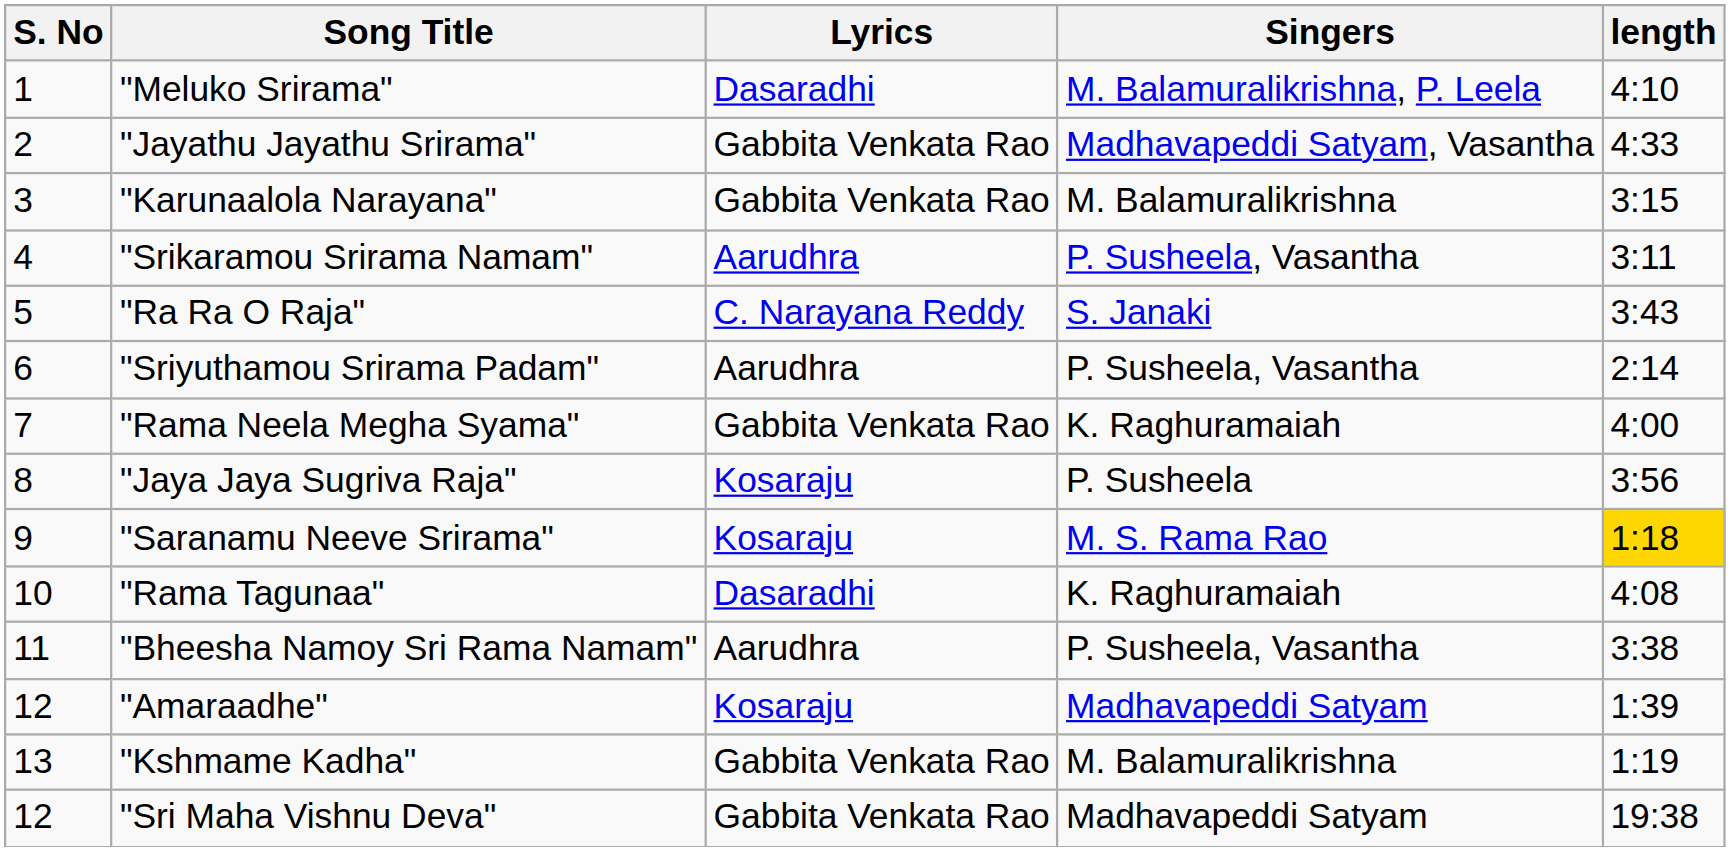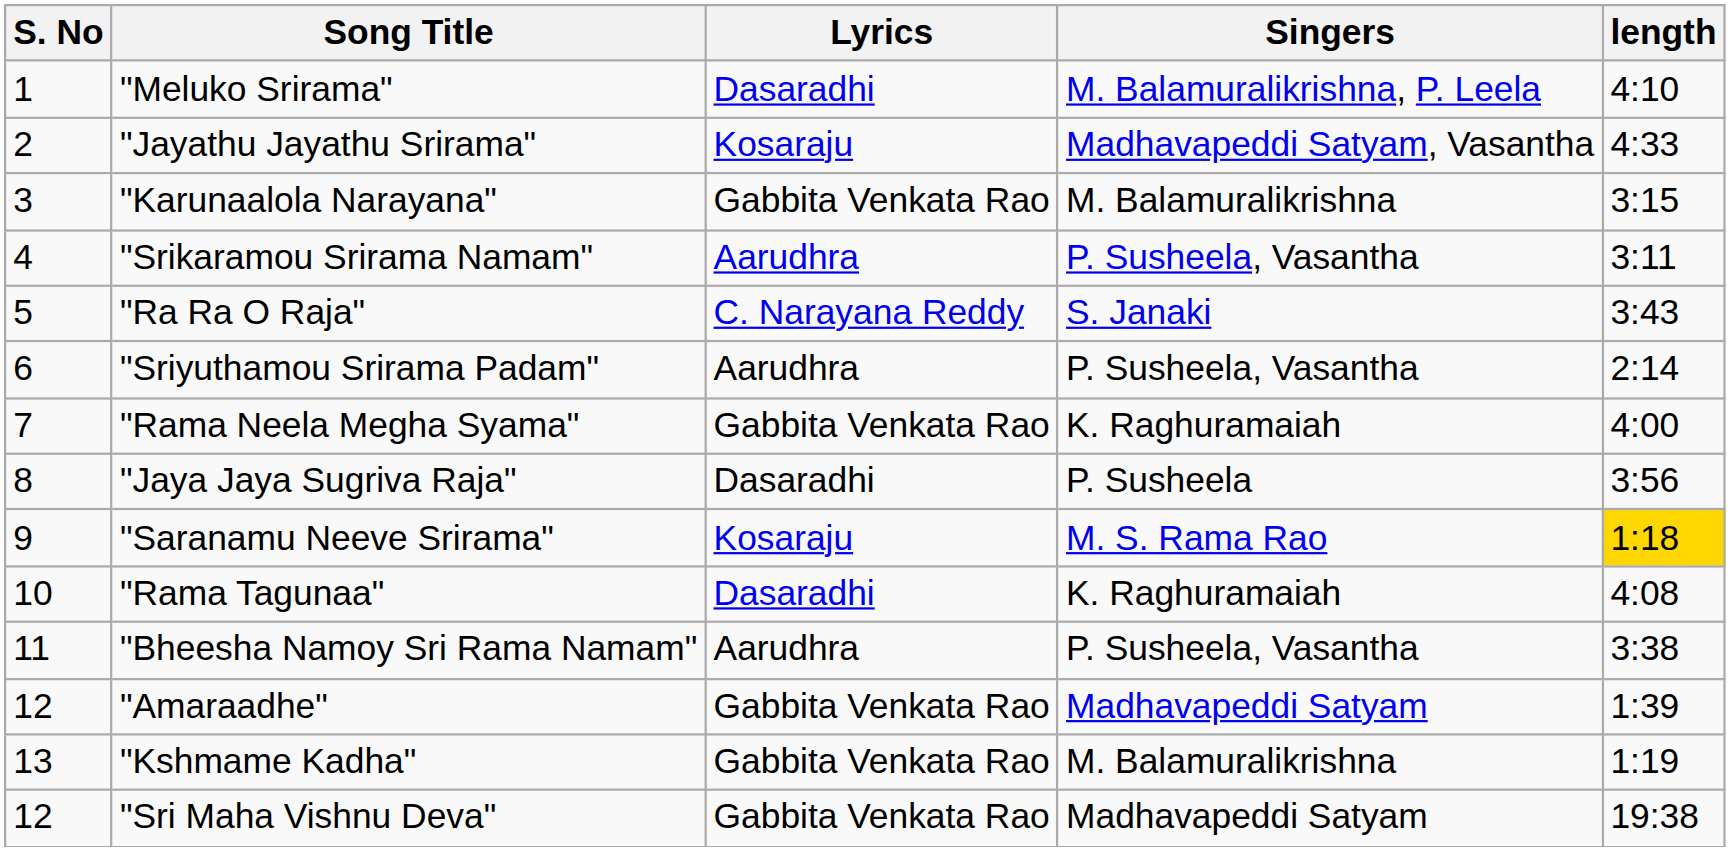"Jayathu Jayathu Srirama" | Lyrics: Gabbita Venkata Rao -> Kosaraju
"Jaya Jaya Sugriva Raja" | Lyrics: Kosaraju -> Dasaradhi
"Amaraadhe" | Lyrics: Kosaraju -> Gabbita Venkata Rao
